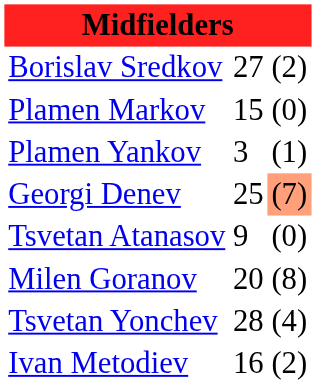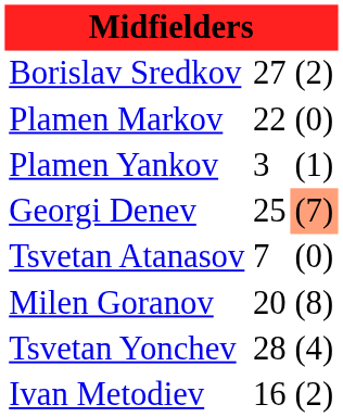Plamen Markov | column 2: 15 -> 22
Tsvetan Atanasov | column 2: 9 -> 7
